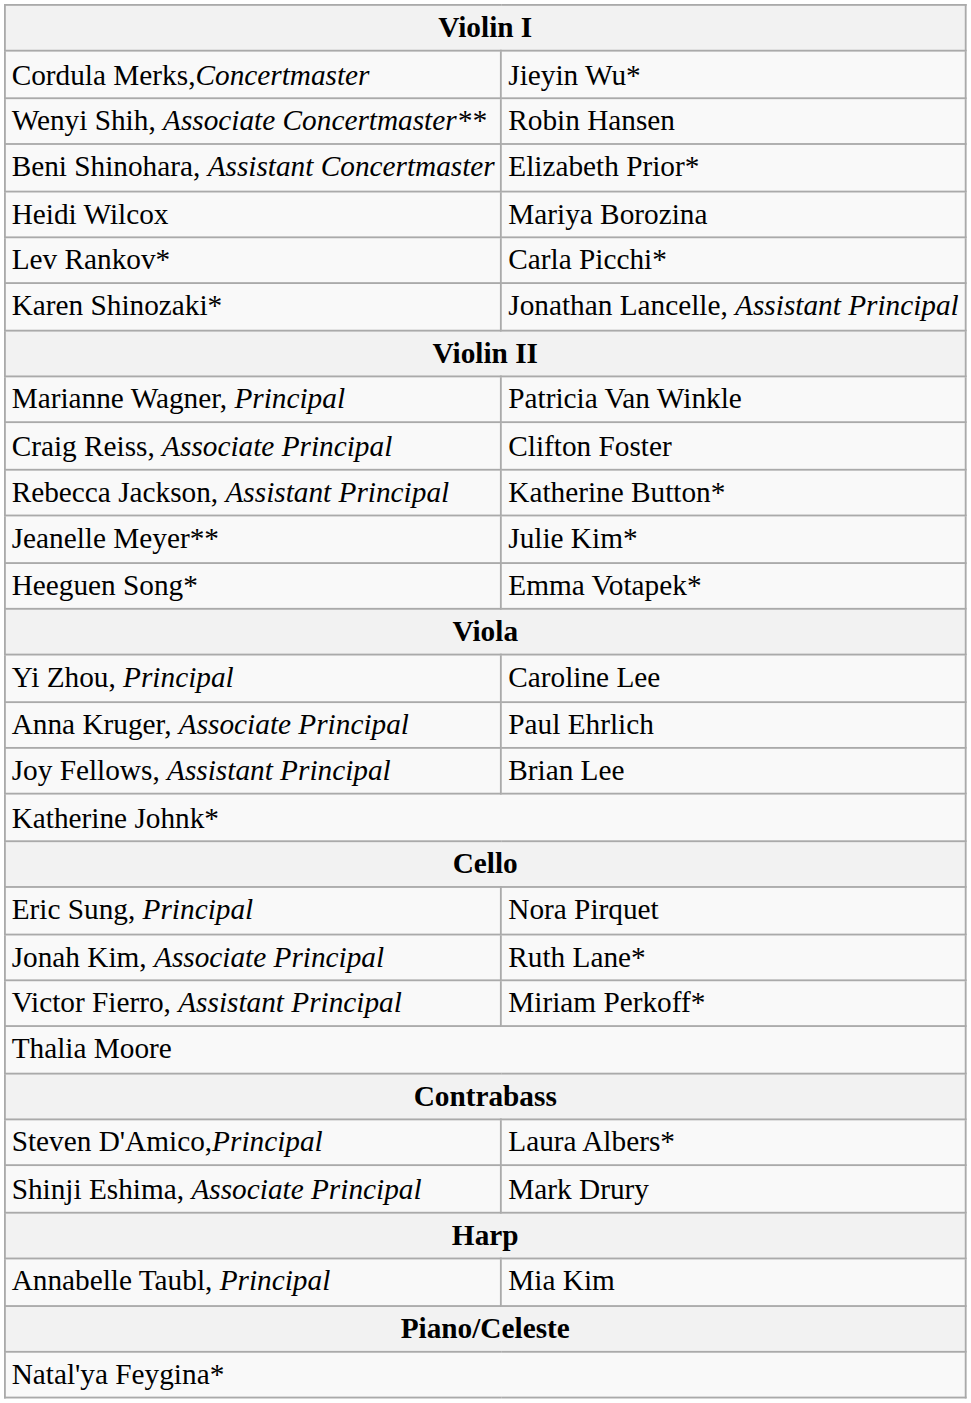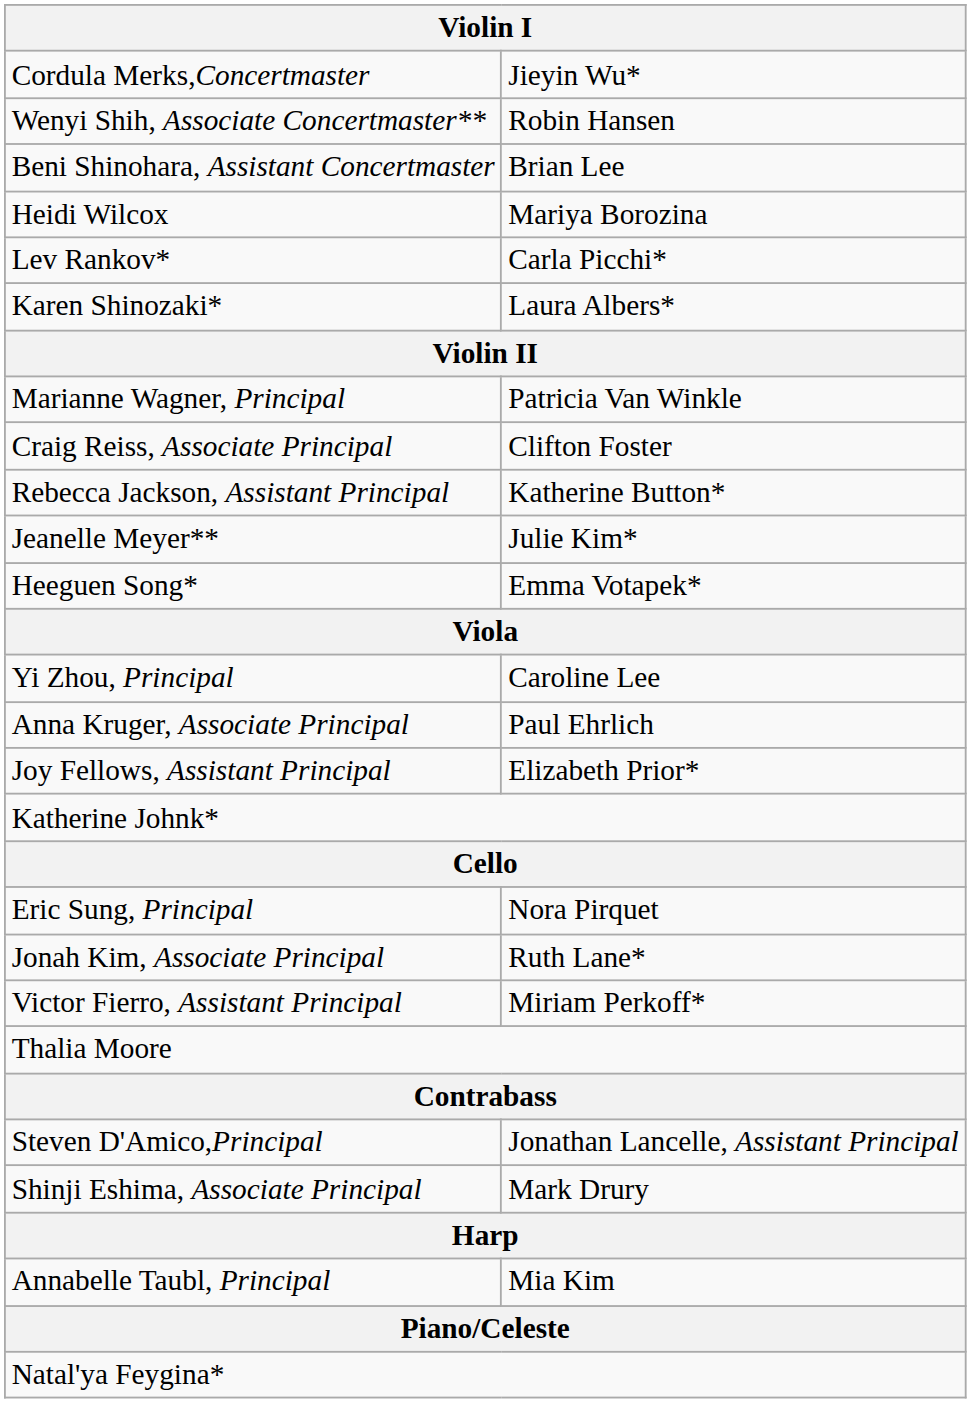Beni Shinohara, Assistant Concertmaster | column 2: Elizabeth Prior* -> Brian Lee
Karen Shinozaki* | column 2: Jonathan Lancelle, Assistant Principal -> Laura Albers*
Joy Fellows, Assistant Principal | column 2: Brian Lee -> Elizabeth Prior*
Steven D'Amico,Principal | column 2: Laura Albers* -> Jonathan Lancelle, Assistant Principal
